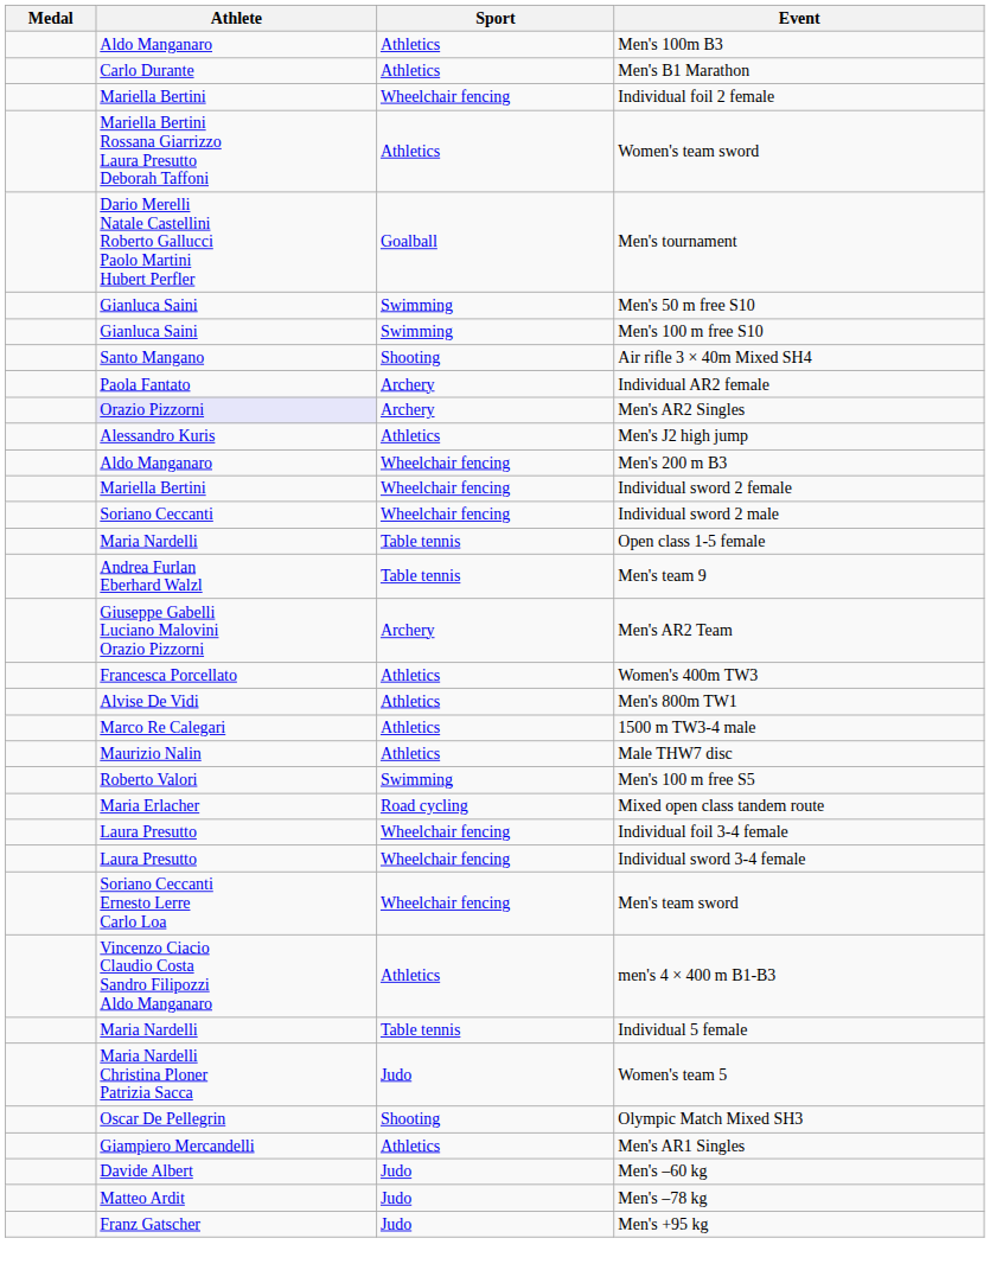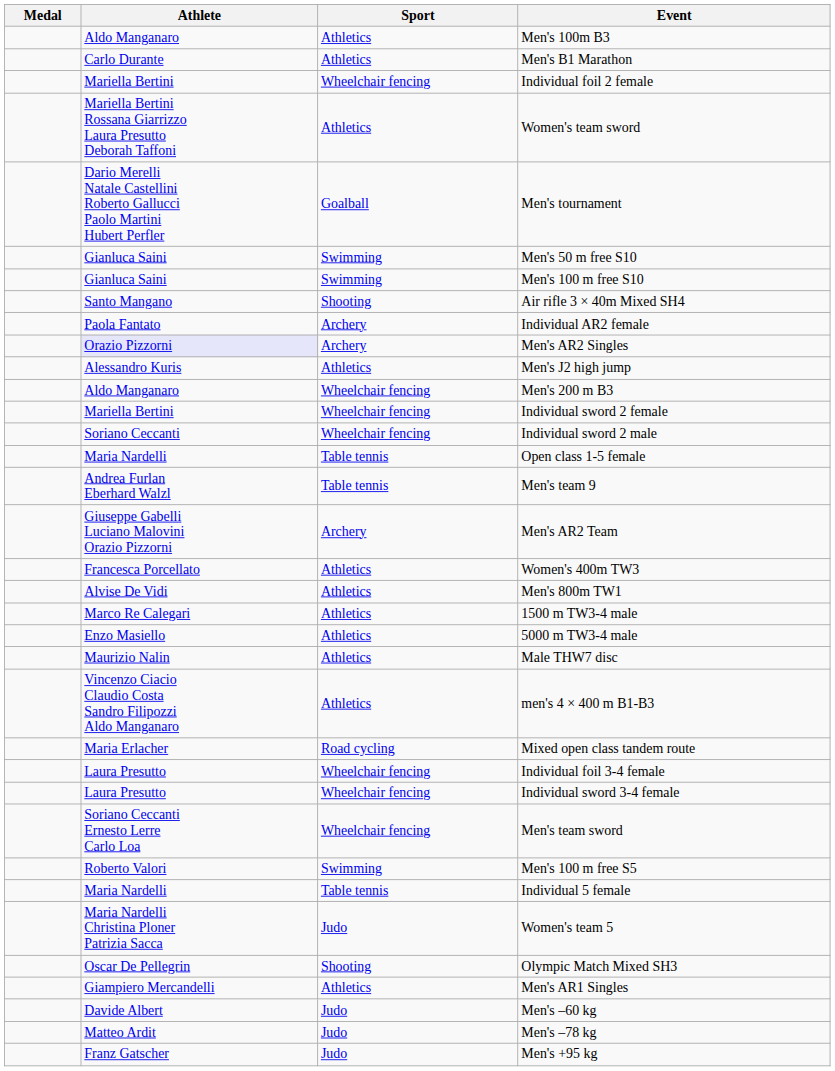+ row: Enzo Masiello | Athletics | 5000 m TW3-4 male
rows swapped: men's 4 × 400 m B1-B3 <-> Men's 100 m free S5
